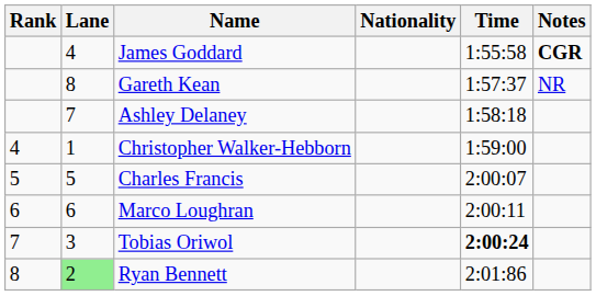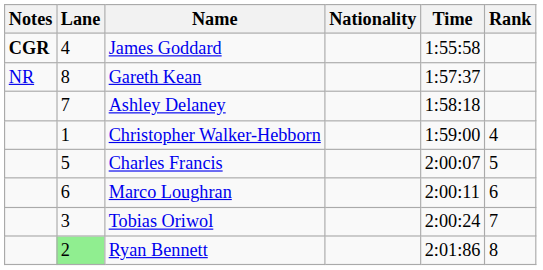columns swapped: Rank <-> Notes
Tobias Oriwol | Time: bold -> normal
